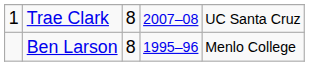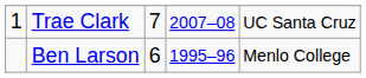Trae Clark | column 3: 8 -> 7
Ben Larson | column 3: 8 -> 6
